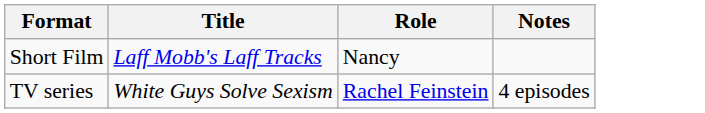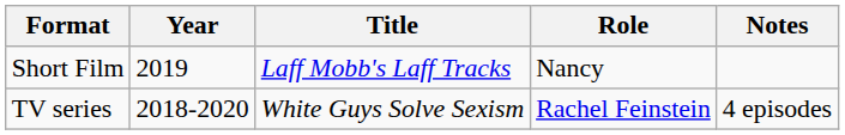+ column: Year | 2019 | 2018-2020
